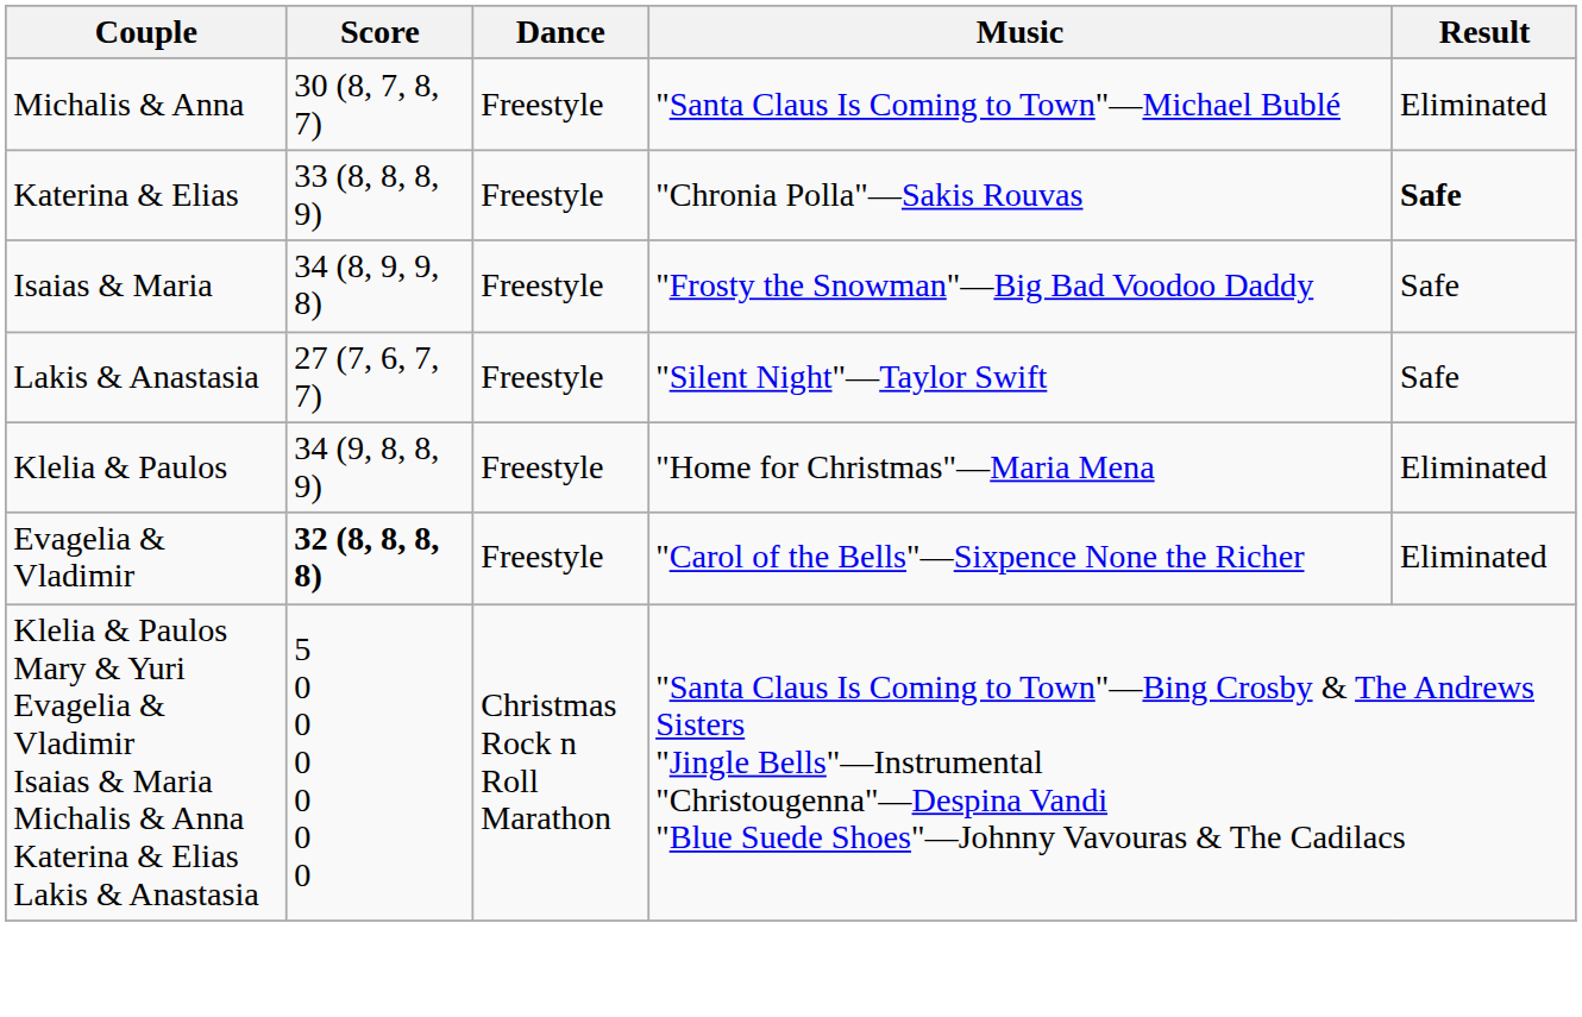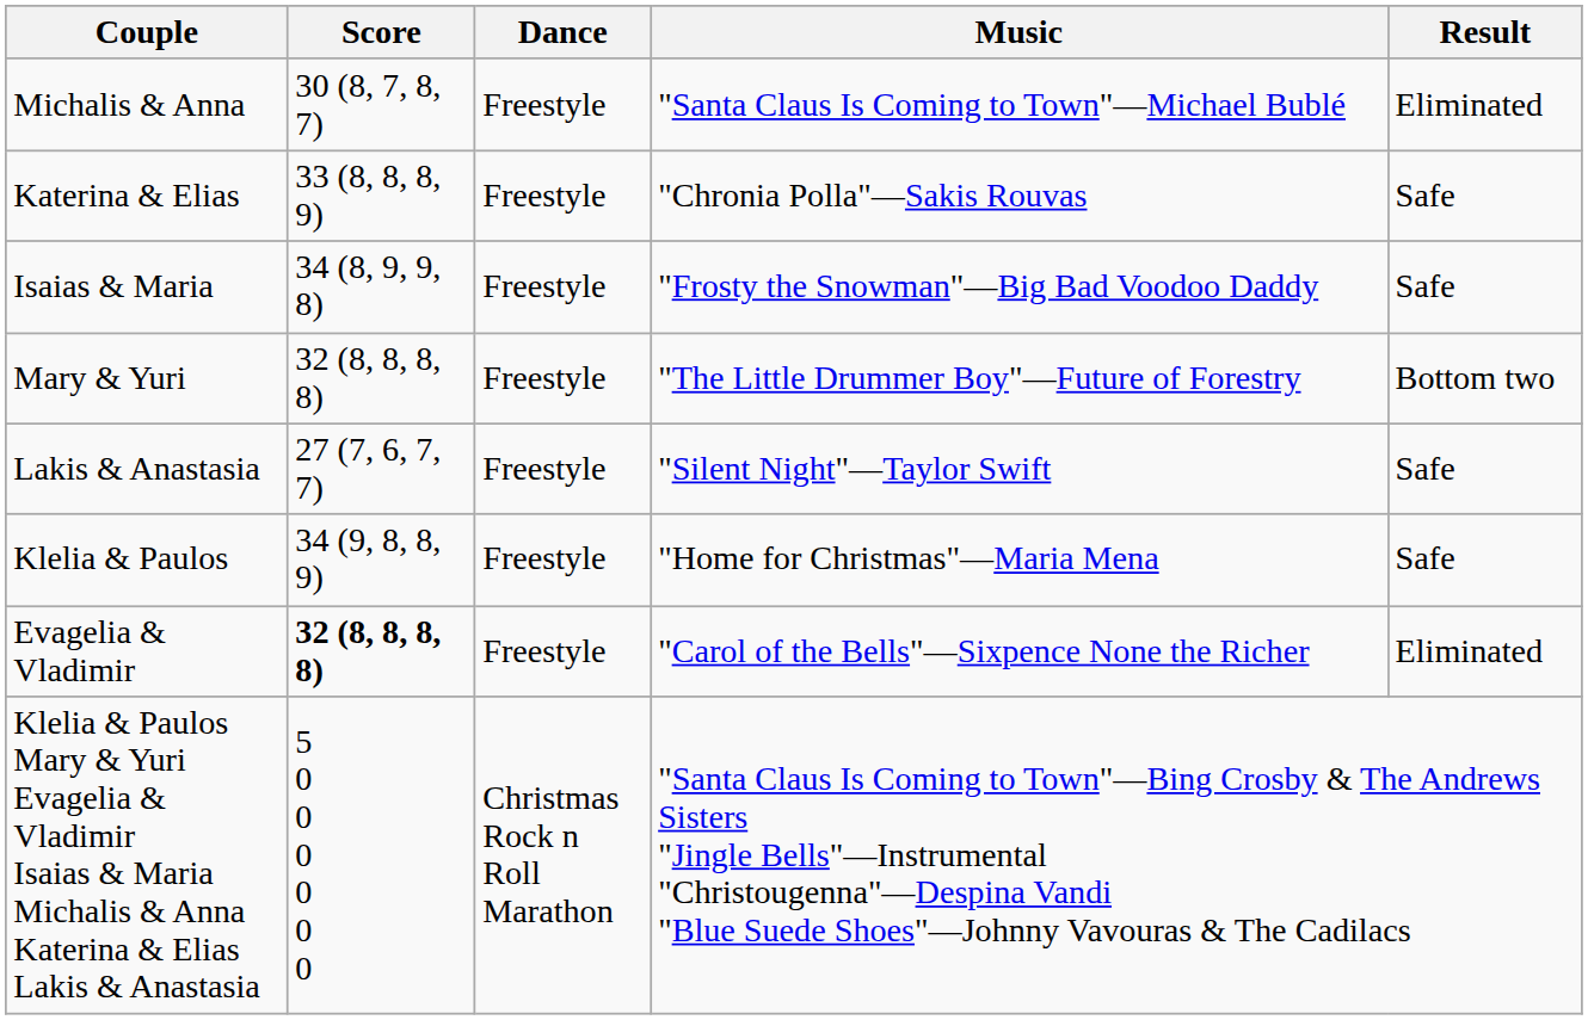Katerina & Elias | Result: bold -> normal
+ row: Mary & Yuri | 32 (8, 8, 8, 8) | Freestyle | "The Little Drummer Boy"—Future of Forestry | Bottom two
Klelia & Paulos | Result: Eliminated -> Safe
